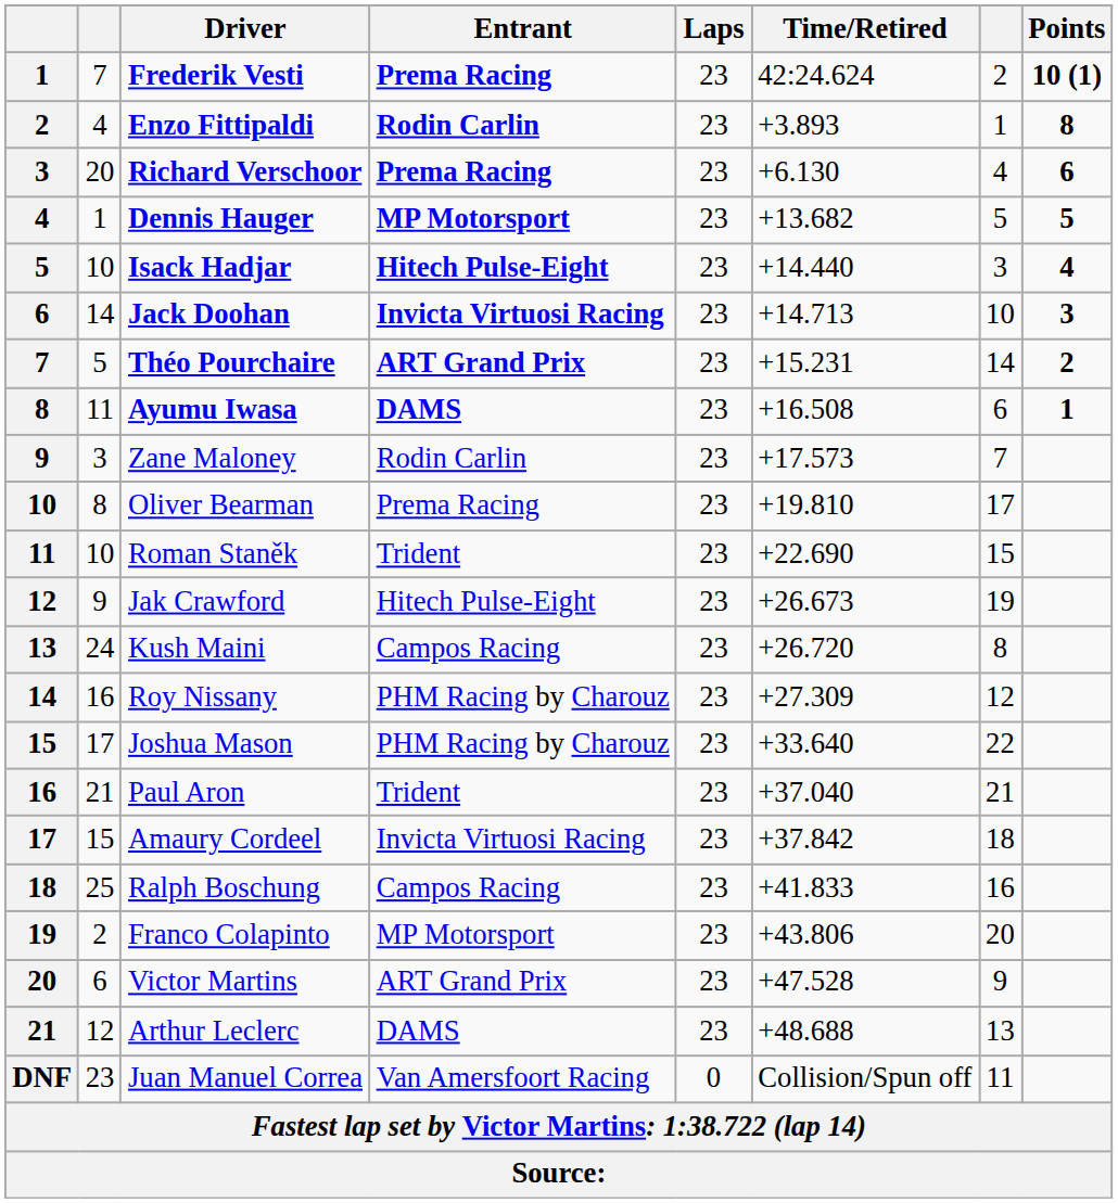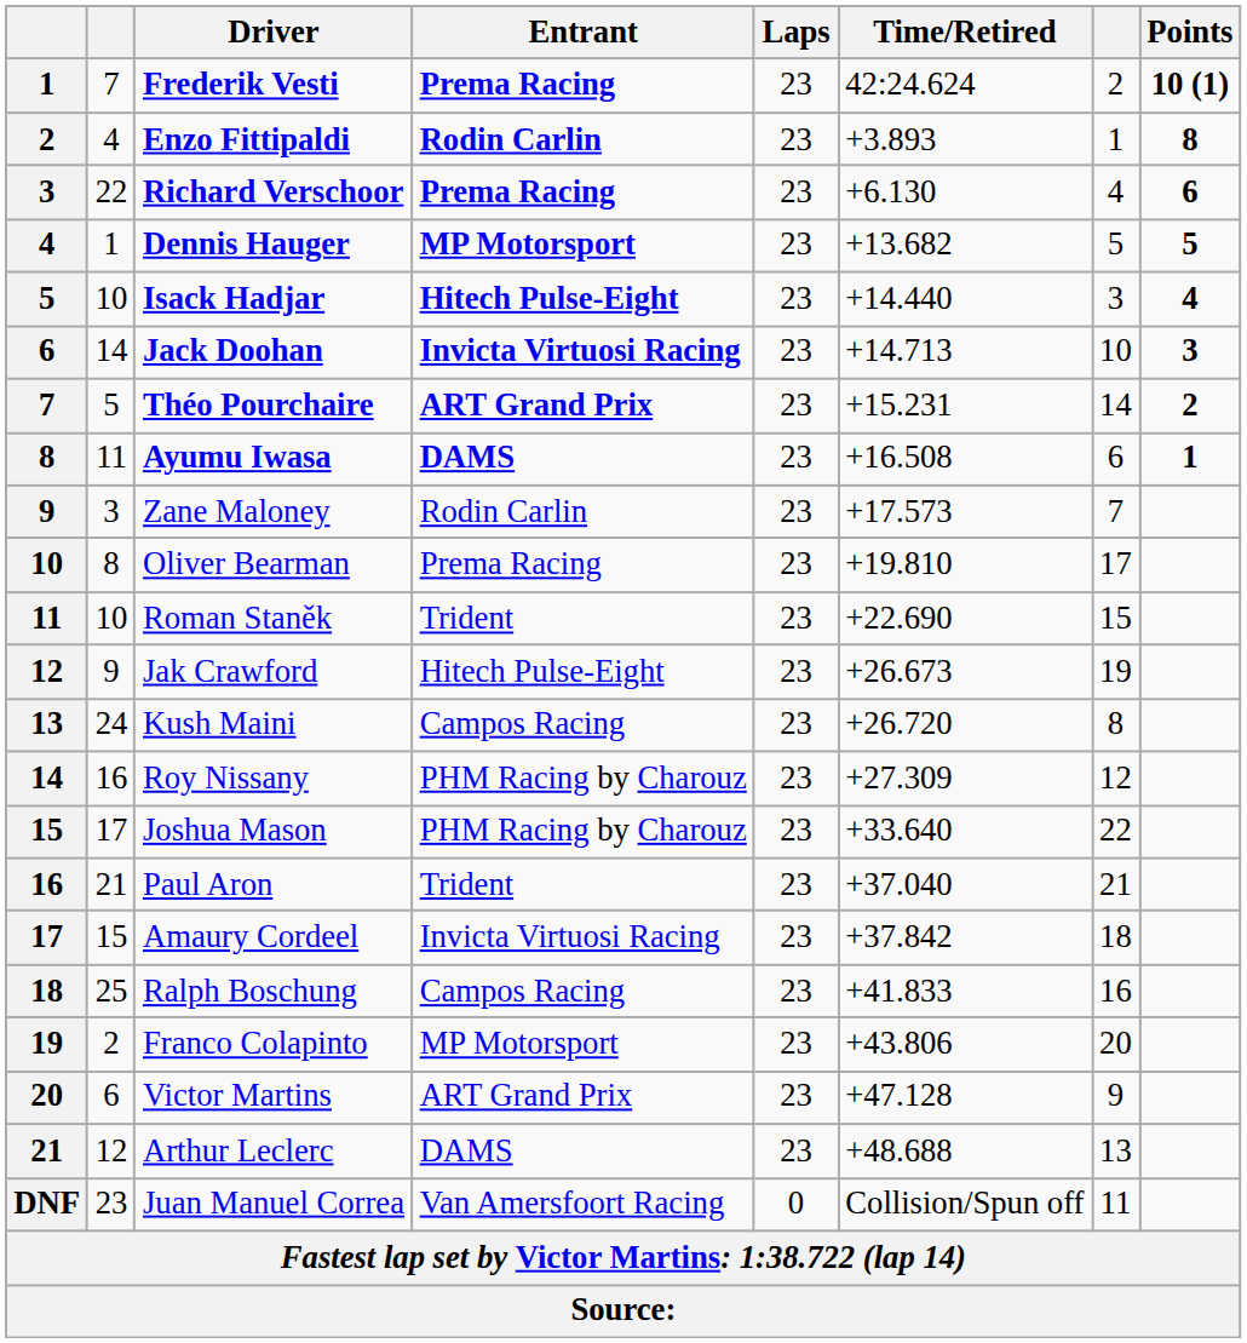Richard Verschoor | column 2: 20 -> 22
Victor Martins | Time/Retired: +47.528 -> +47.128
